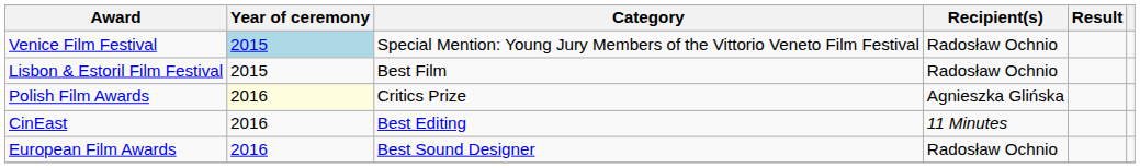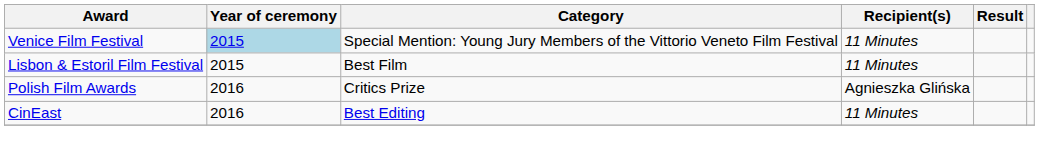Venice Film Festival | Recipient(s): Radosław Ochnio -> 11 Minutes
Lisbon & Estoril Film Festival | Recipient(s): Radosław Ochnio -> 11 Minutes
Polish Film Awards | Year of ceremony: lightyellow background -> no background
- row: European Film Awards | 2016 | Best Sound Designer | Radosław Ochnio
